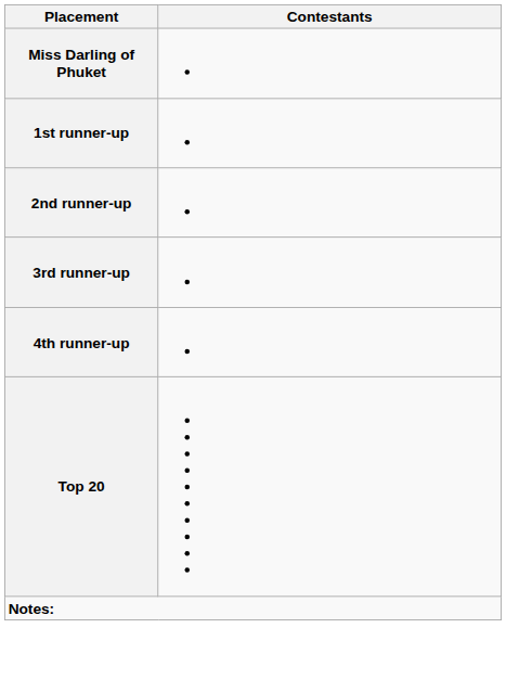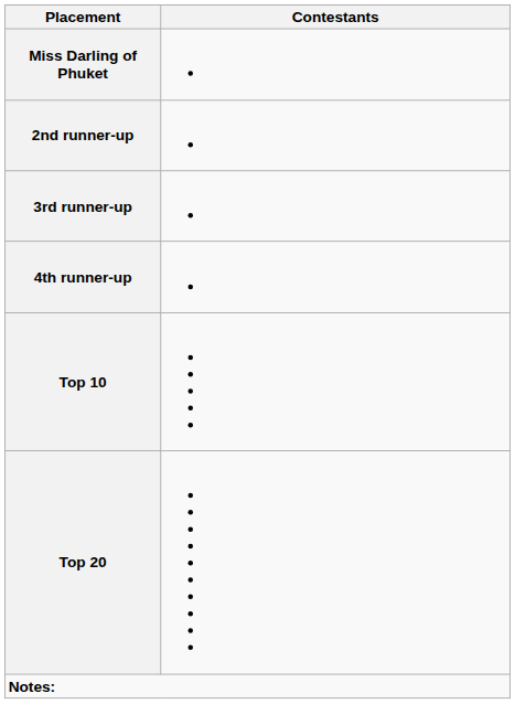- row: 1st runner-up
+ row: Top 10
